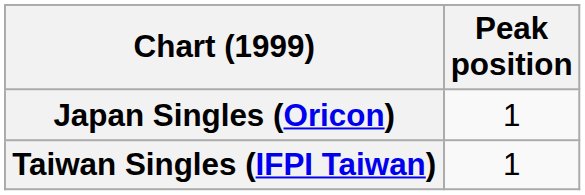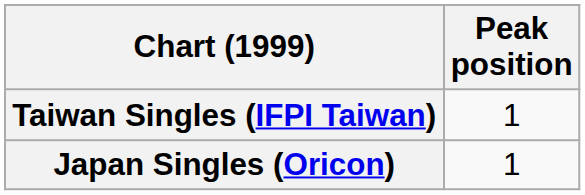rows swapped: Japan Singles (Oricon) <-> Taiwan Singles (IFPI Taiwan)
